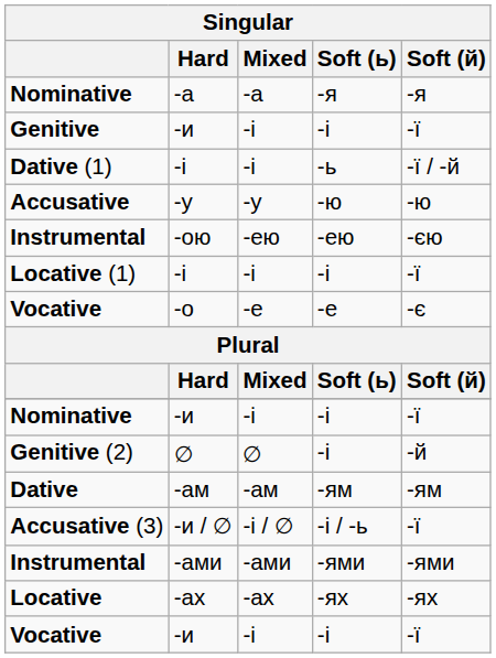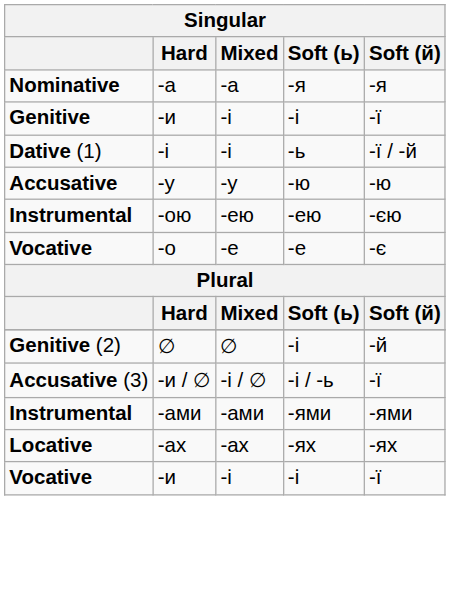- row: Locative (1) | -і | -і | -і | -ї
- row: Nominative | -и | -і | -і | -ї
- row: Dative | -ам | -ам | -ям | -ям
